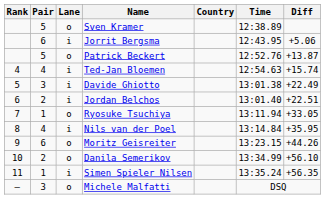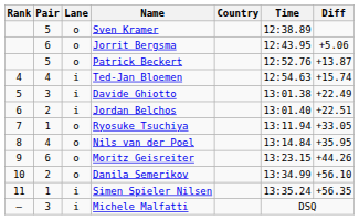Jorrit Bergsma | Lane: i -> o
Nils van der Poel | Lane: i -> o
Michele Malfatti | Lane: o -> i
